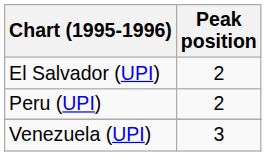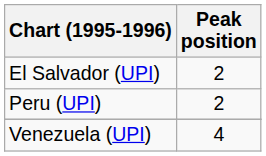Venezuela (UPI) | Peak position: 3 -> 4
